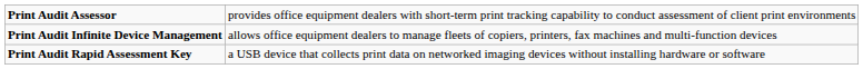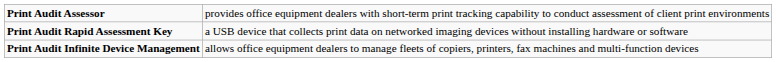rows swapped: Print Audit Infinite Device Management <-> Print Audit Rapid Assessment Key
